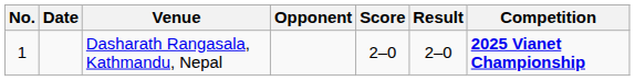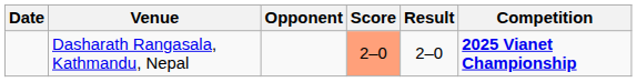- column: No. | 1
Dasharath Rangasala, Kathmandu, Nepal | Score: no background -> lightsalmon background
